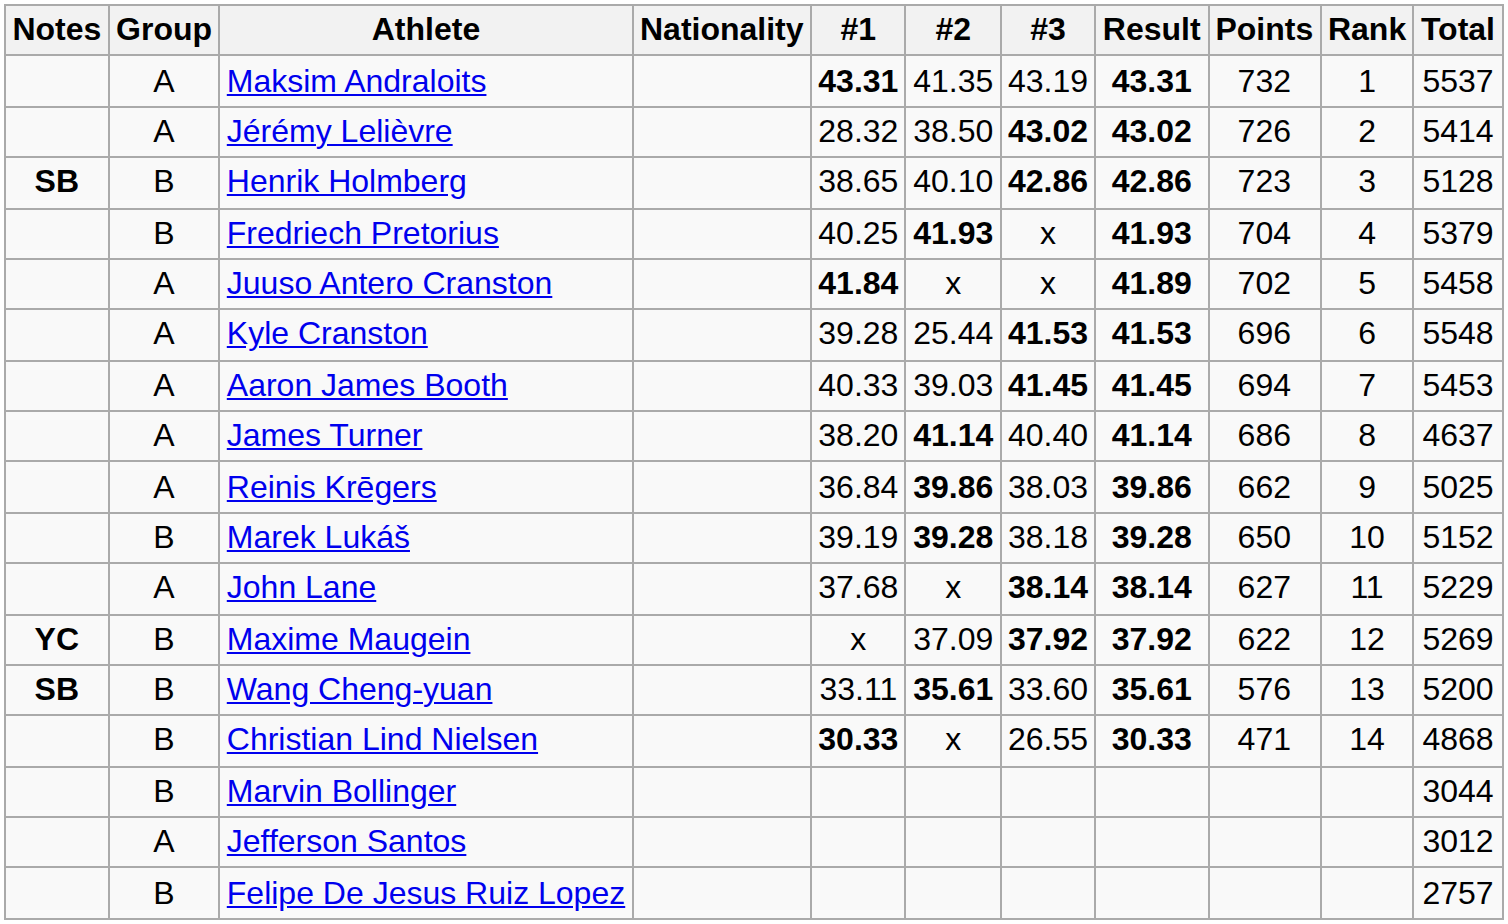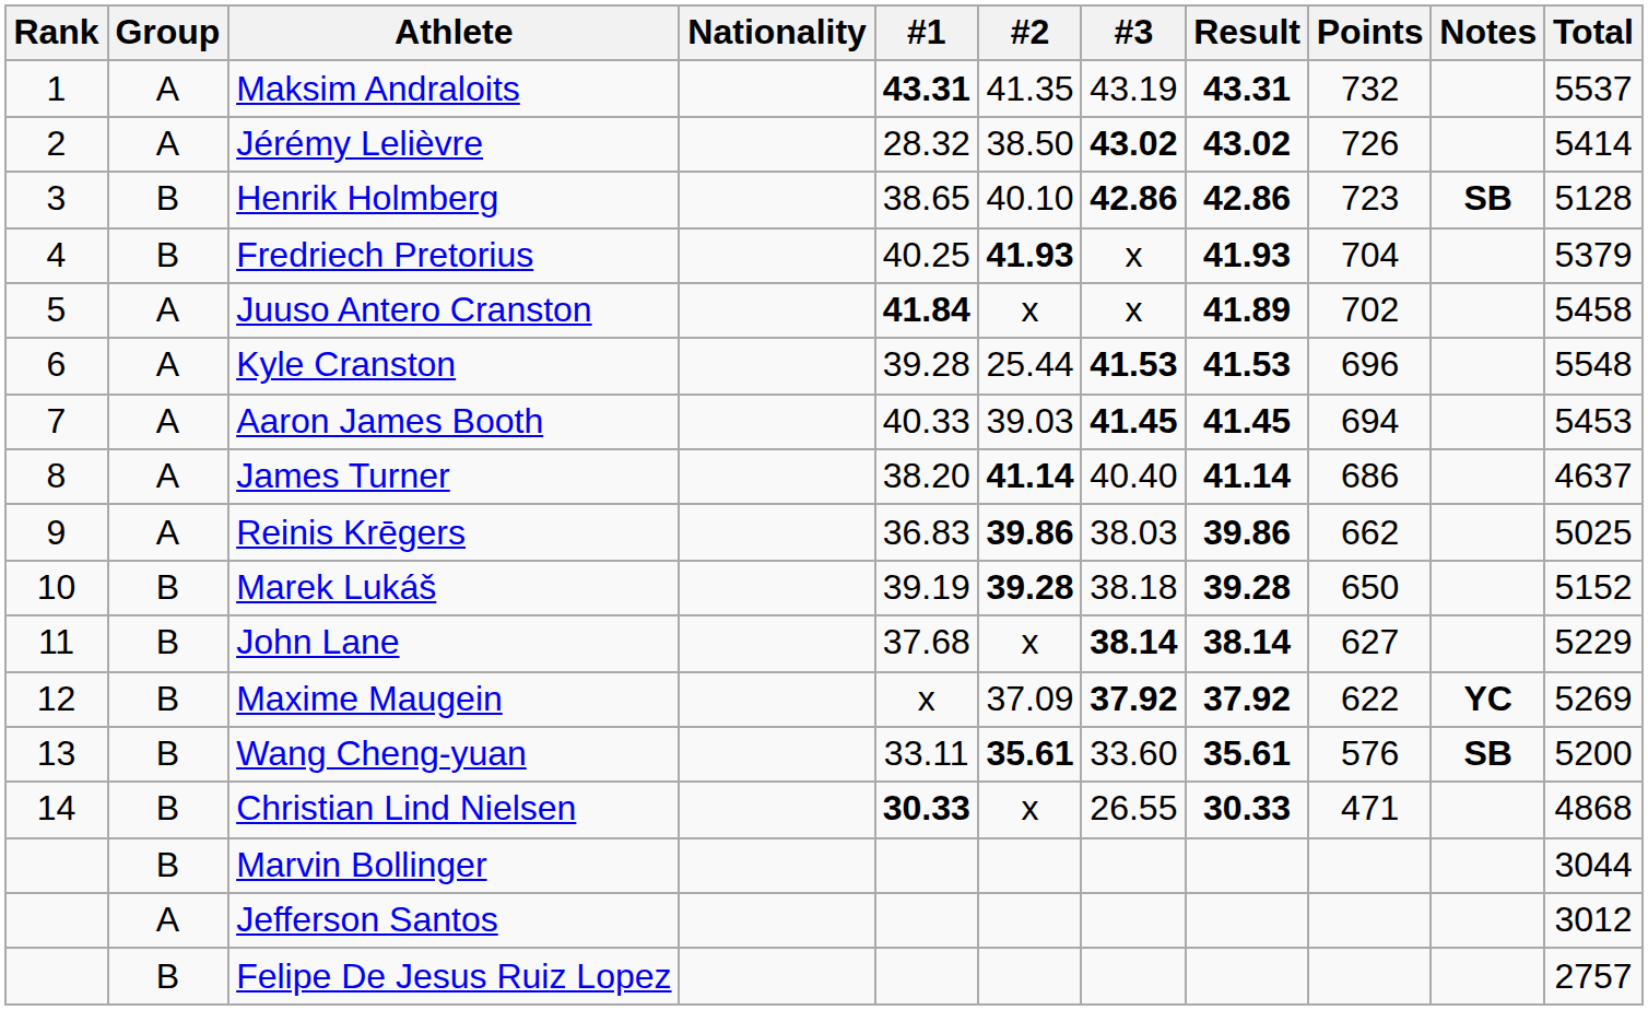columns swapped: Rank <-> Notes
Reinis Krēgers | #1: 36.84 -> 36.83
John Lane | Group: A -> B
